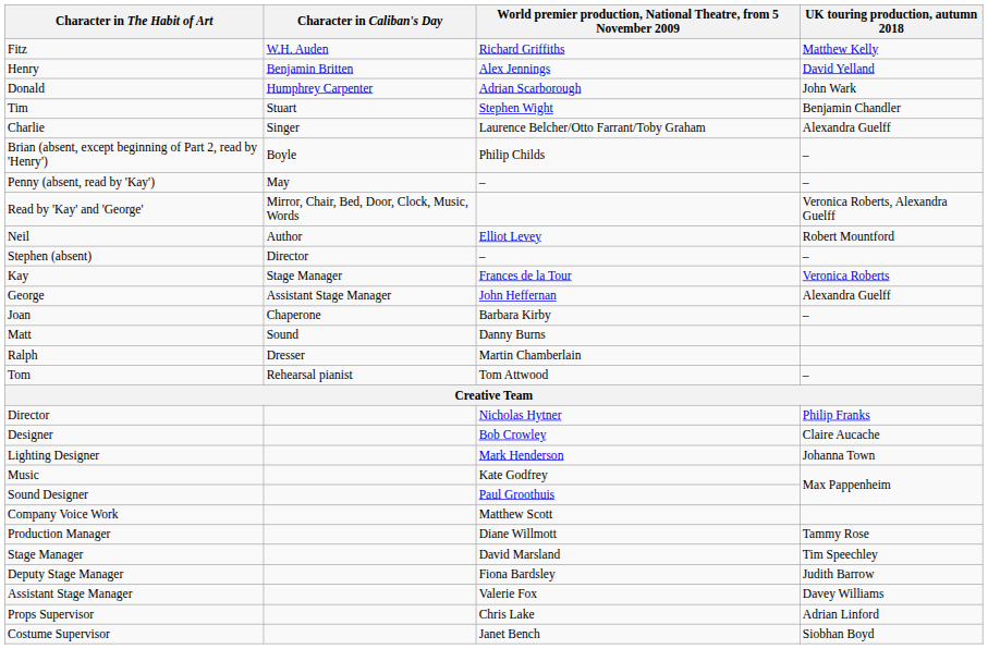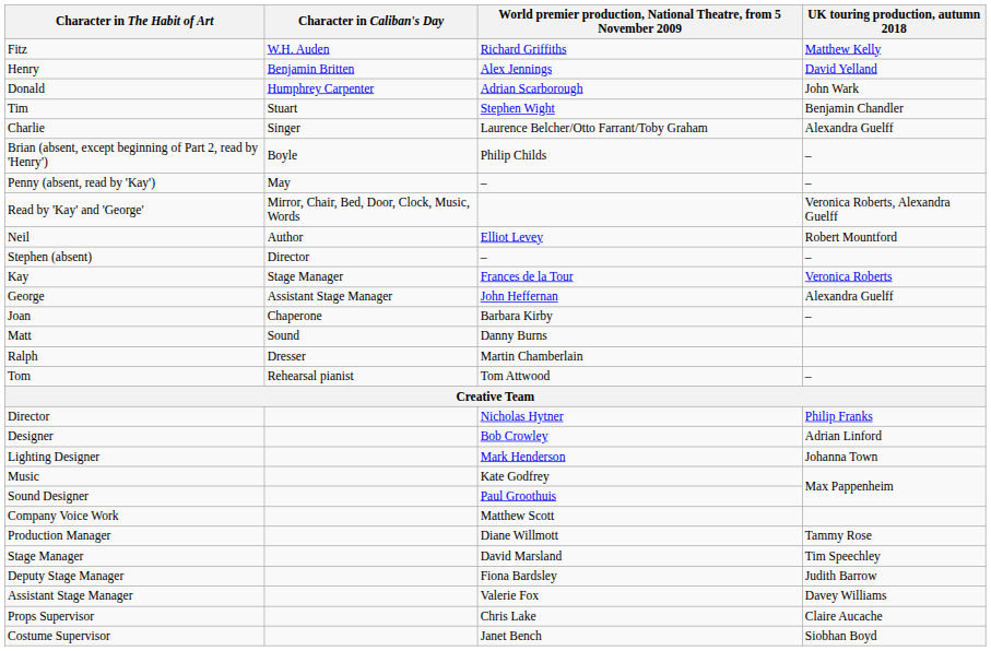Designer | UK touring production, autumn 2018: Claire Aucache -> Adrian Linford
Props Supervisor | UK touring production, autumn 2018: Adrian Linford -> Claire Aucache
